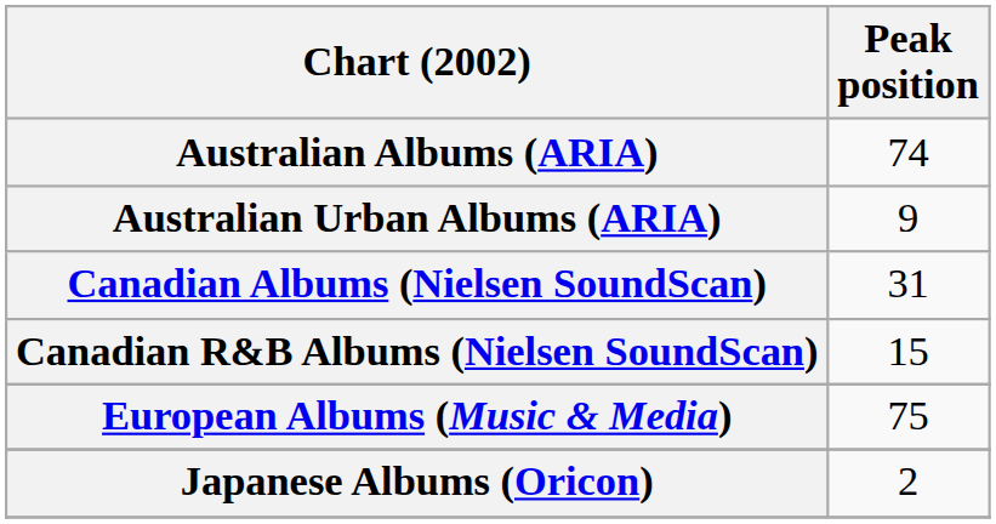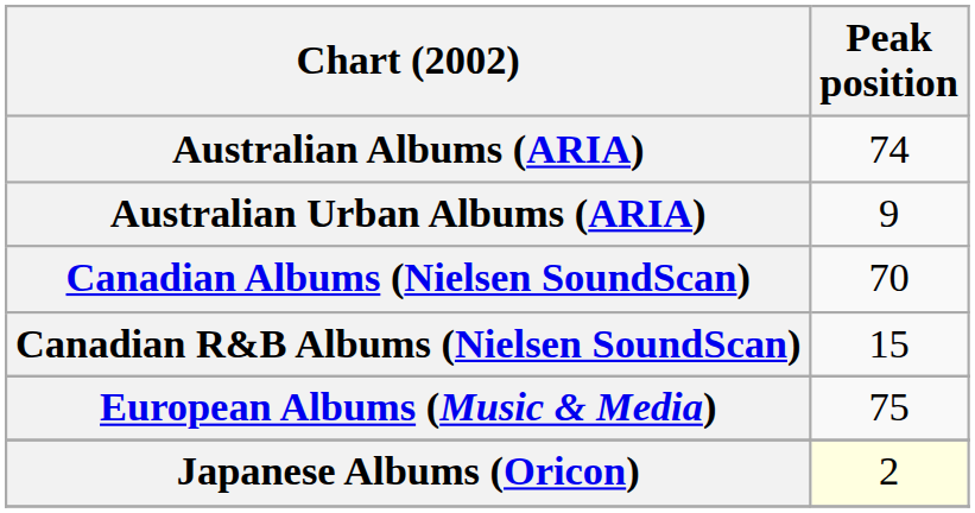Canadian Albums (Nielsen SoundScan) | Peak position: 31 -> 70
Japanese Albums (Oricon) | Peak position: no background -> lightyellow background
